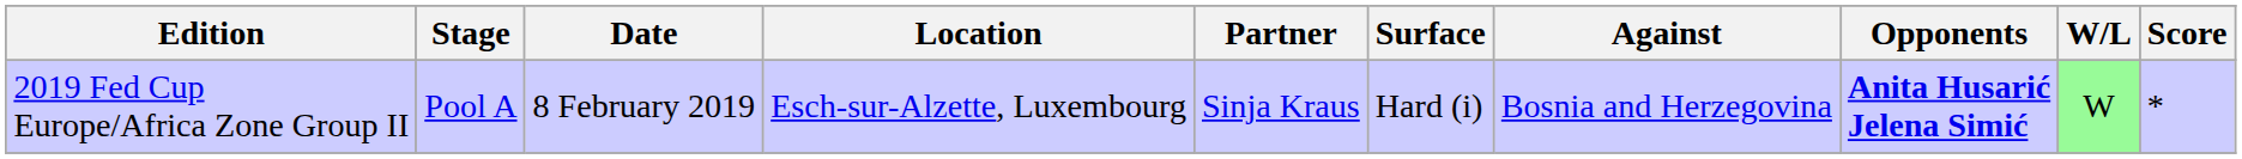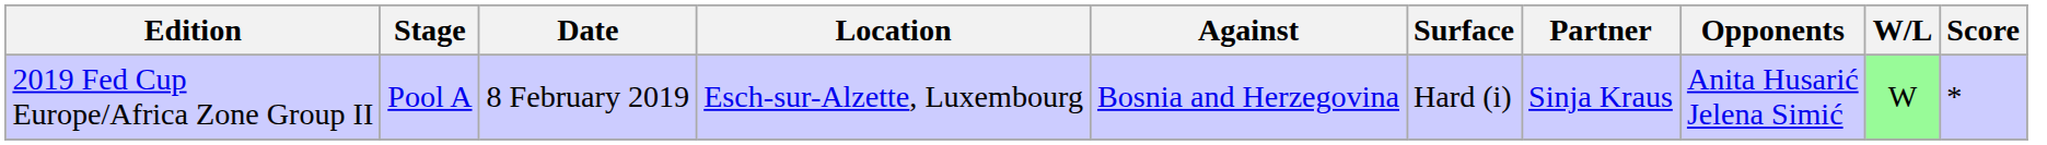columns swapped: Against <-> Partner
2019 Fed Cup Europe/Africa Zone Group II | Opponents: bold -> normal
